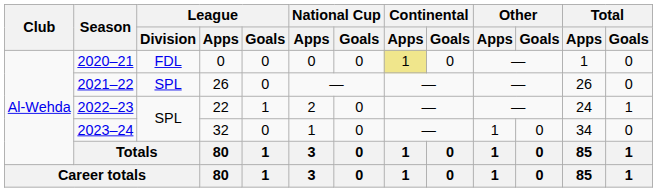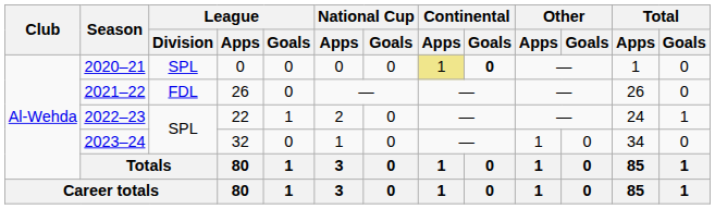2020–21 | League / Division: FDL -> SPL
2020–21 | Continental / Goals: normal -> bold
2021–22 | League / Division: SPL -> FDL
